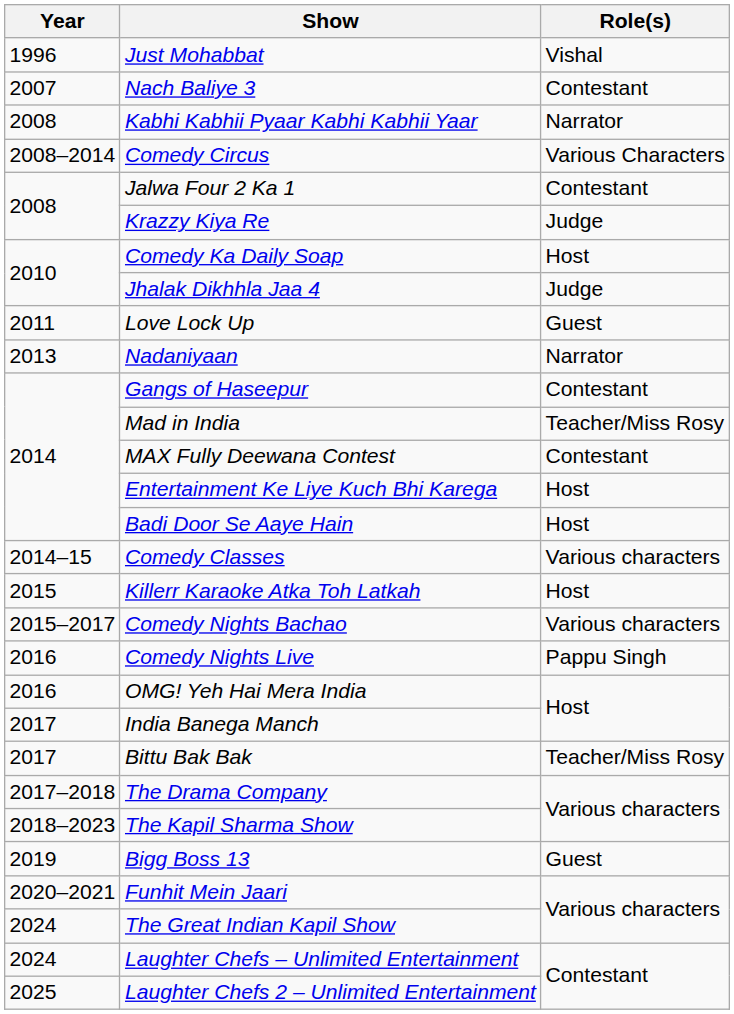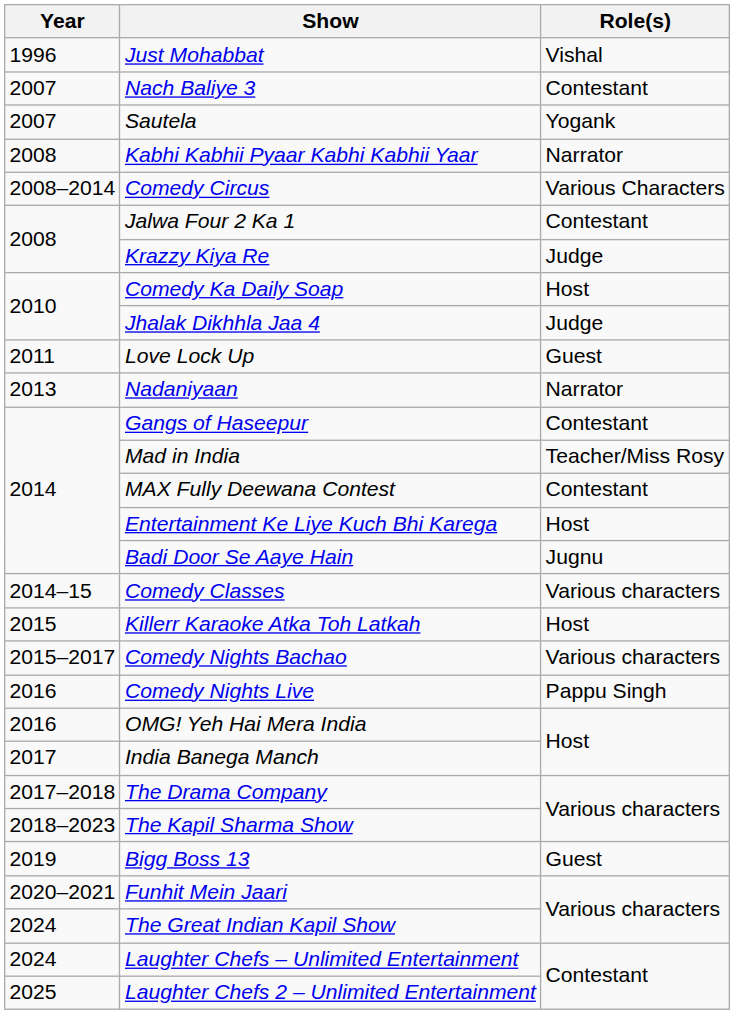+ row: 2007 | Sautela | Yogank
Badi Door Se Aaye Hain | Role(s): Host -> Jugnu
- row: 2017 | Bittu Bak Bak | Teacher/Miss Rosy
